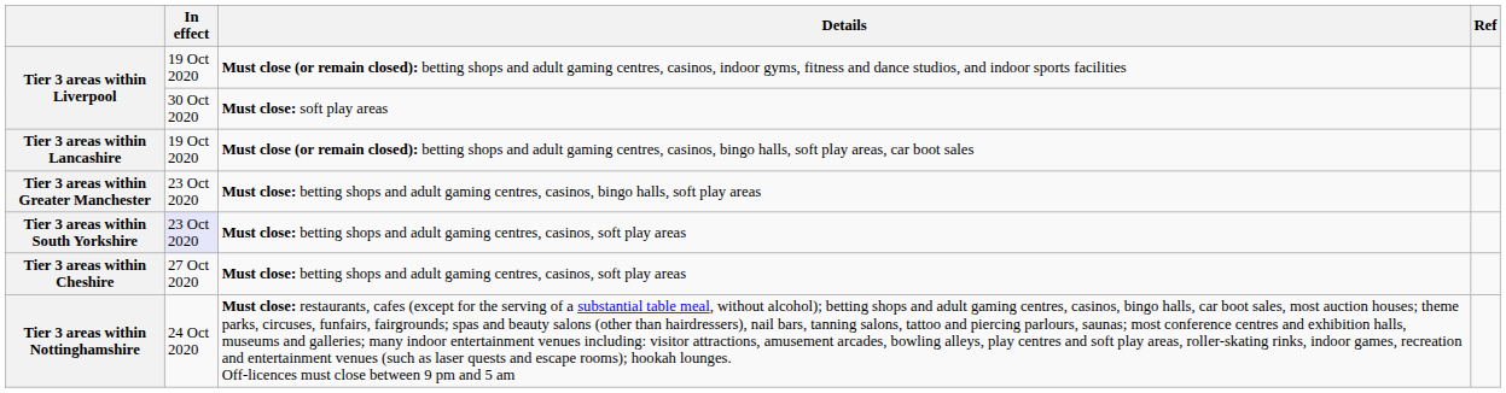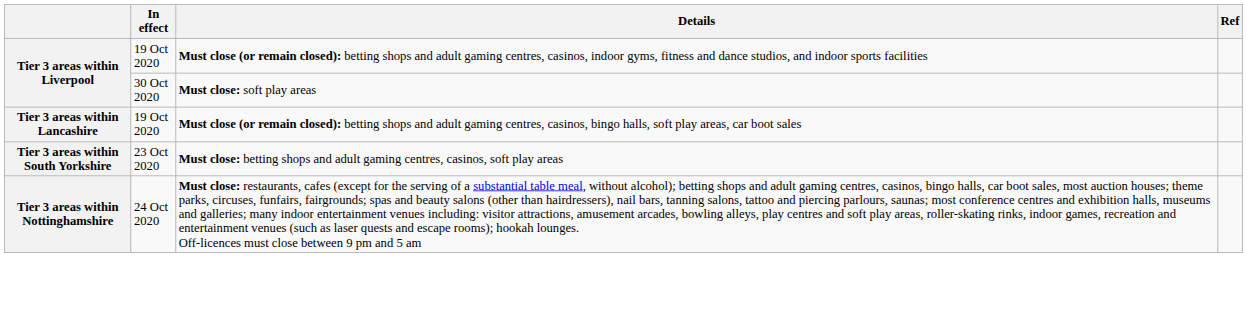- row: Tier 3 areas within Greater Manchester | 23 Oct 2020 | Must close: betting shops and adult gaming centres, casinos, bingo halls, soft play areas
Tier 3 areas within South Yorkshire | In effect: lavender background -> no background
- row: Tier 3 areas within Cheshire | 27 Oct 2020 | Must close: betting shops and adult gaming centres, casinos, soft play areas
